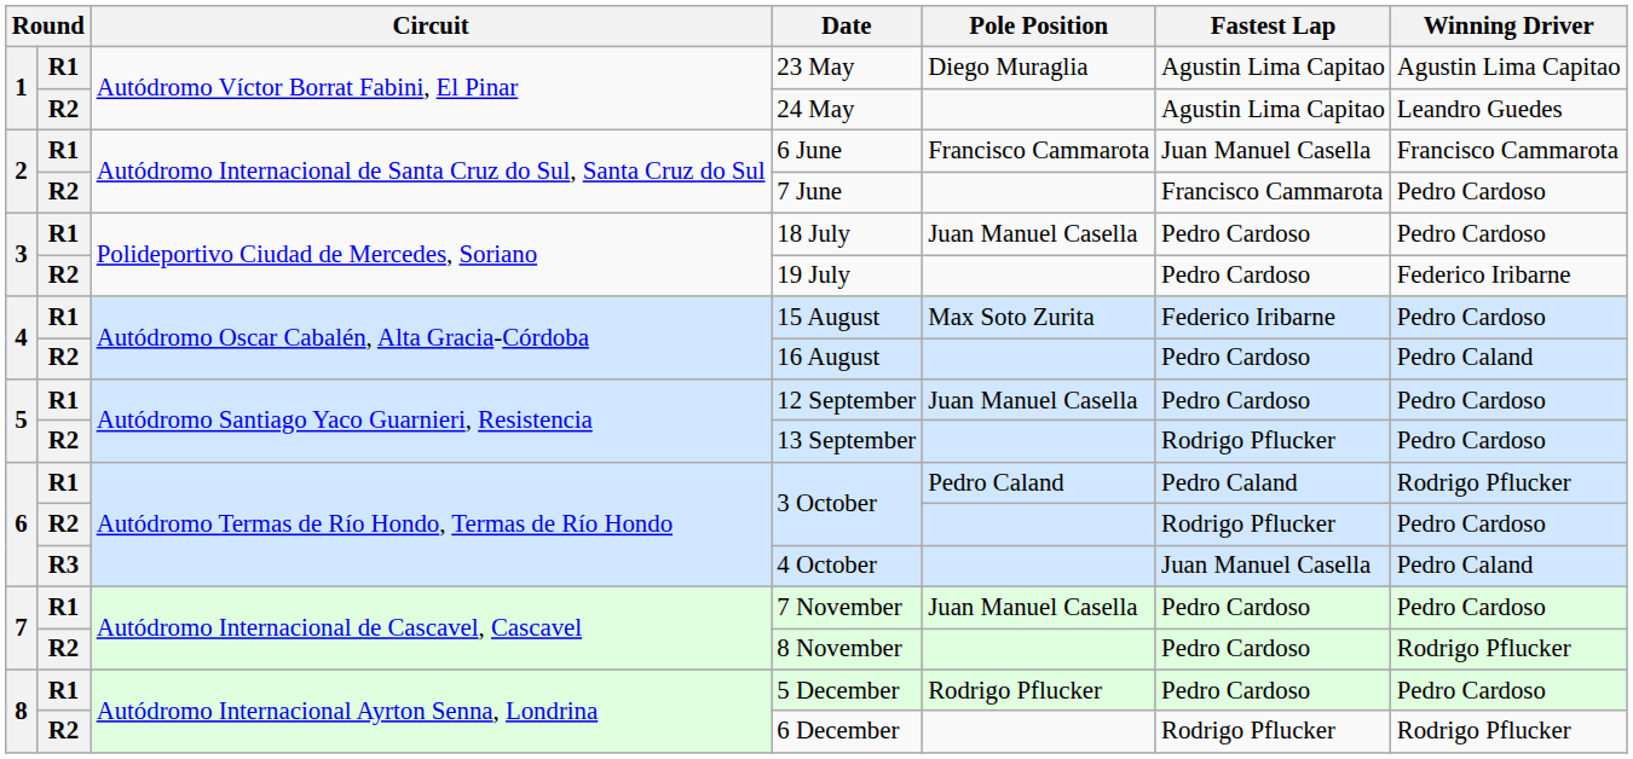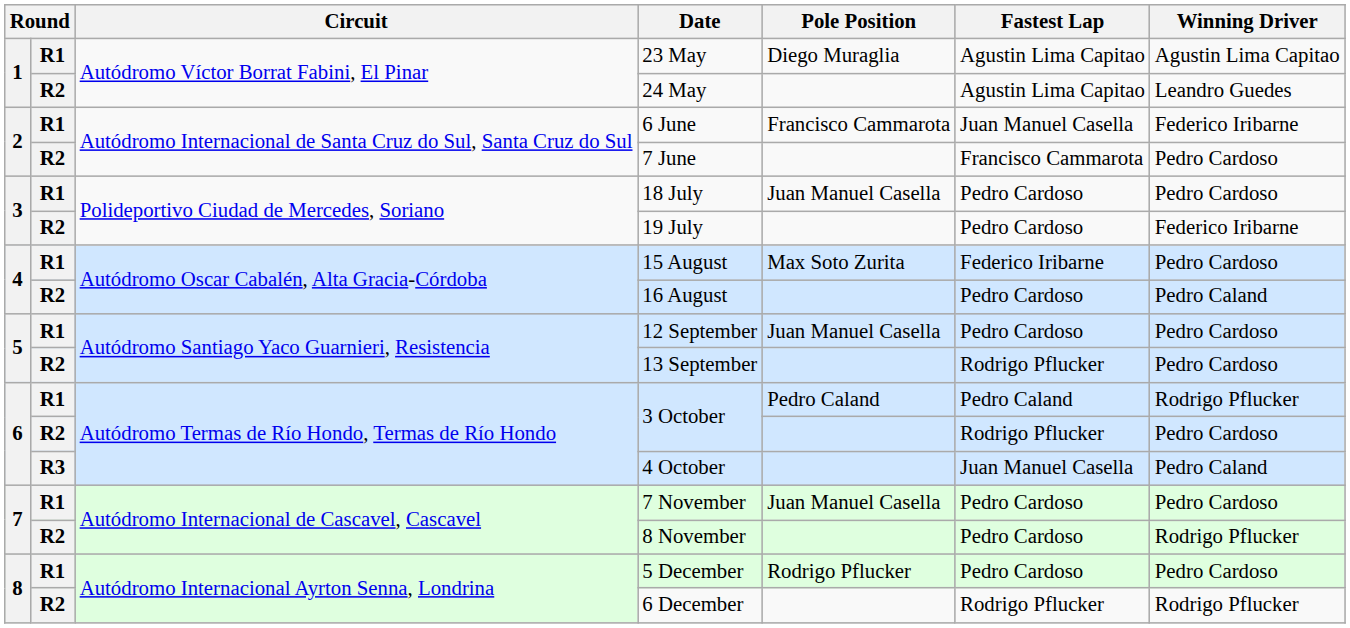6 June | Winning Driver: Francisco Cammarota -> Federico Iribarne
